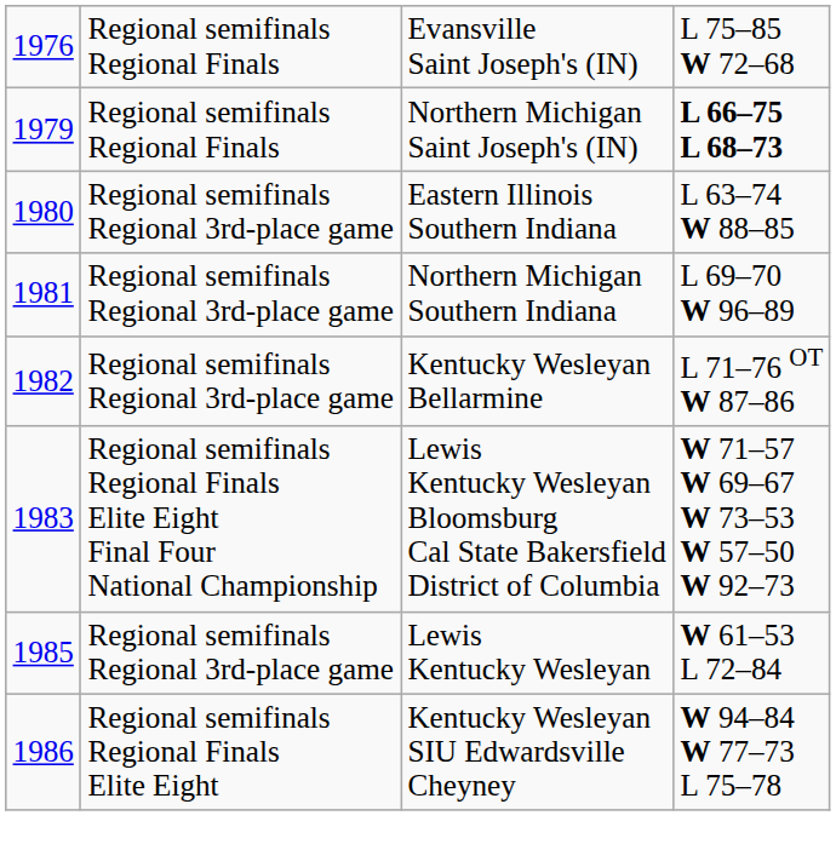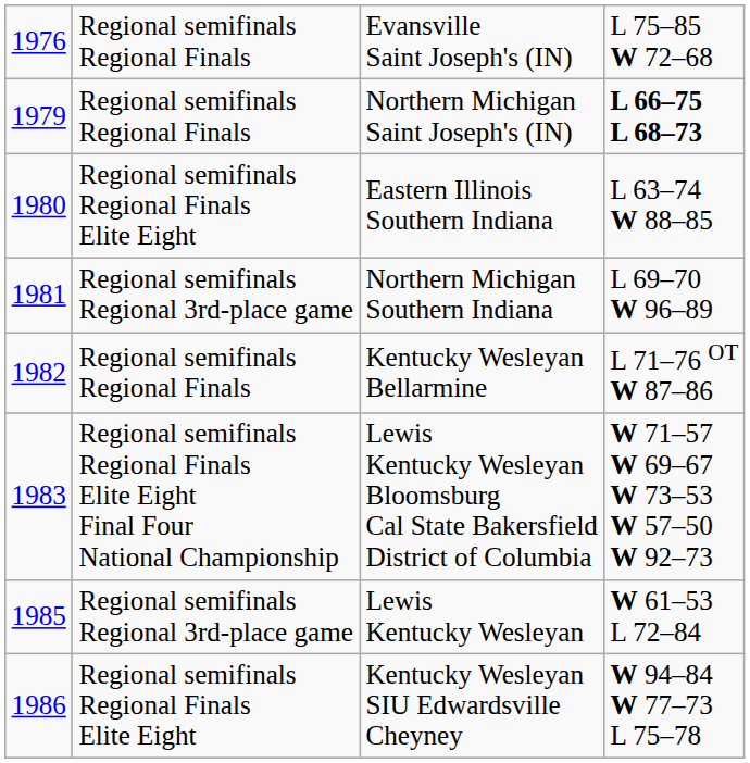Eastern Illinois Southern Indiana | column 2: Regional semifinals Regional 3rd-place game -> Regional semifinals Regional Finals Elite Eight
Kentucky Wesleyan Bellarmine | column 2: Regional semifinals Regional 3rd-place game -> Regional semifinals Regional Finals
